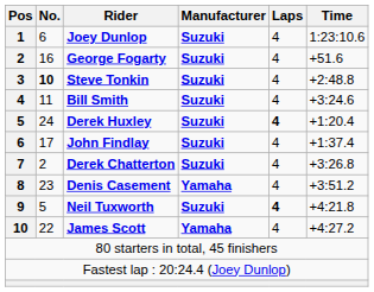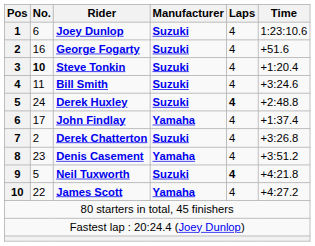Steve Tonkin | Time: +2:48.8 -> +1:20.4
Derek Huxley | Time: +1:20.4 -> +2:48.8
John Findlay | Manufacturer: Suzuki -> Yamaha
